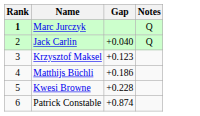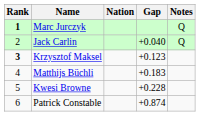+ column: Nation
Krzysztof Maksel | Rank: normal -> bold
Matthijs Büchli | Gap: +0.186 -> +0.183
